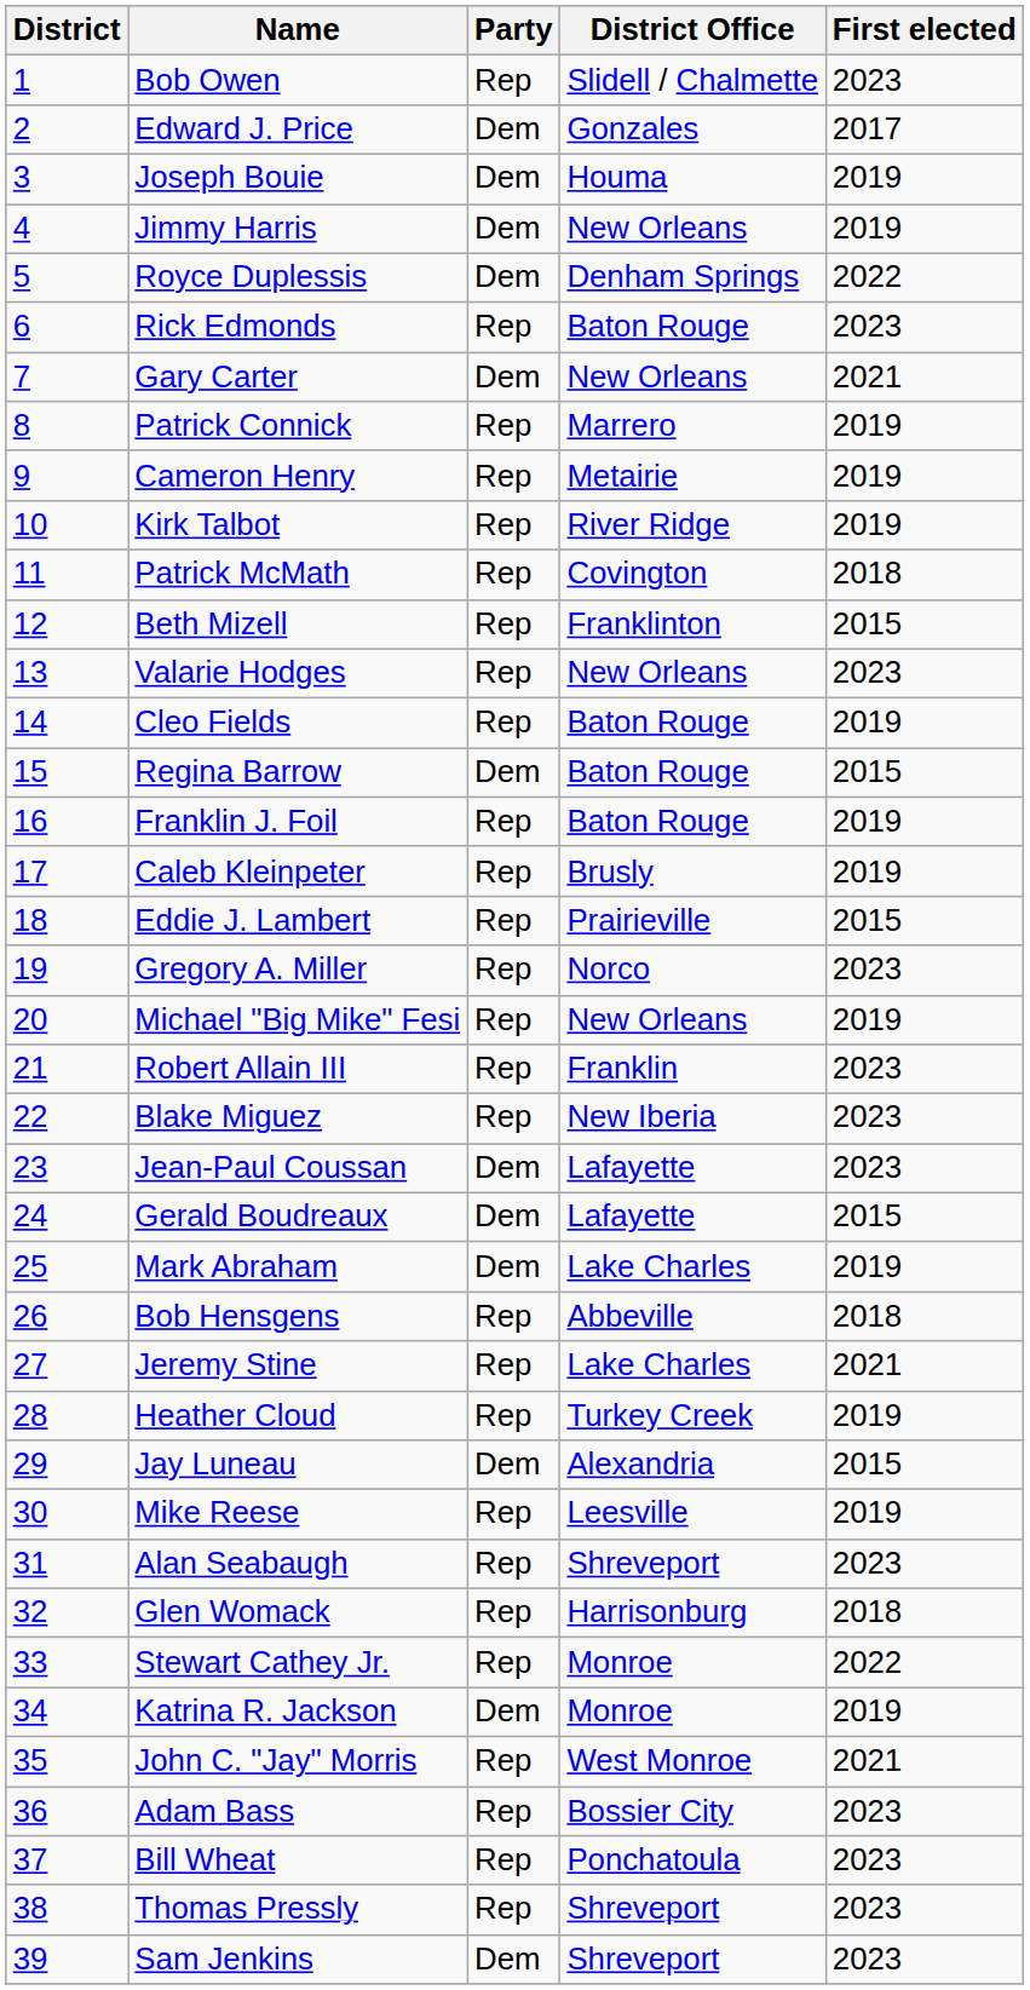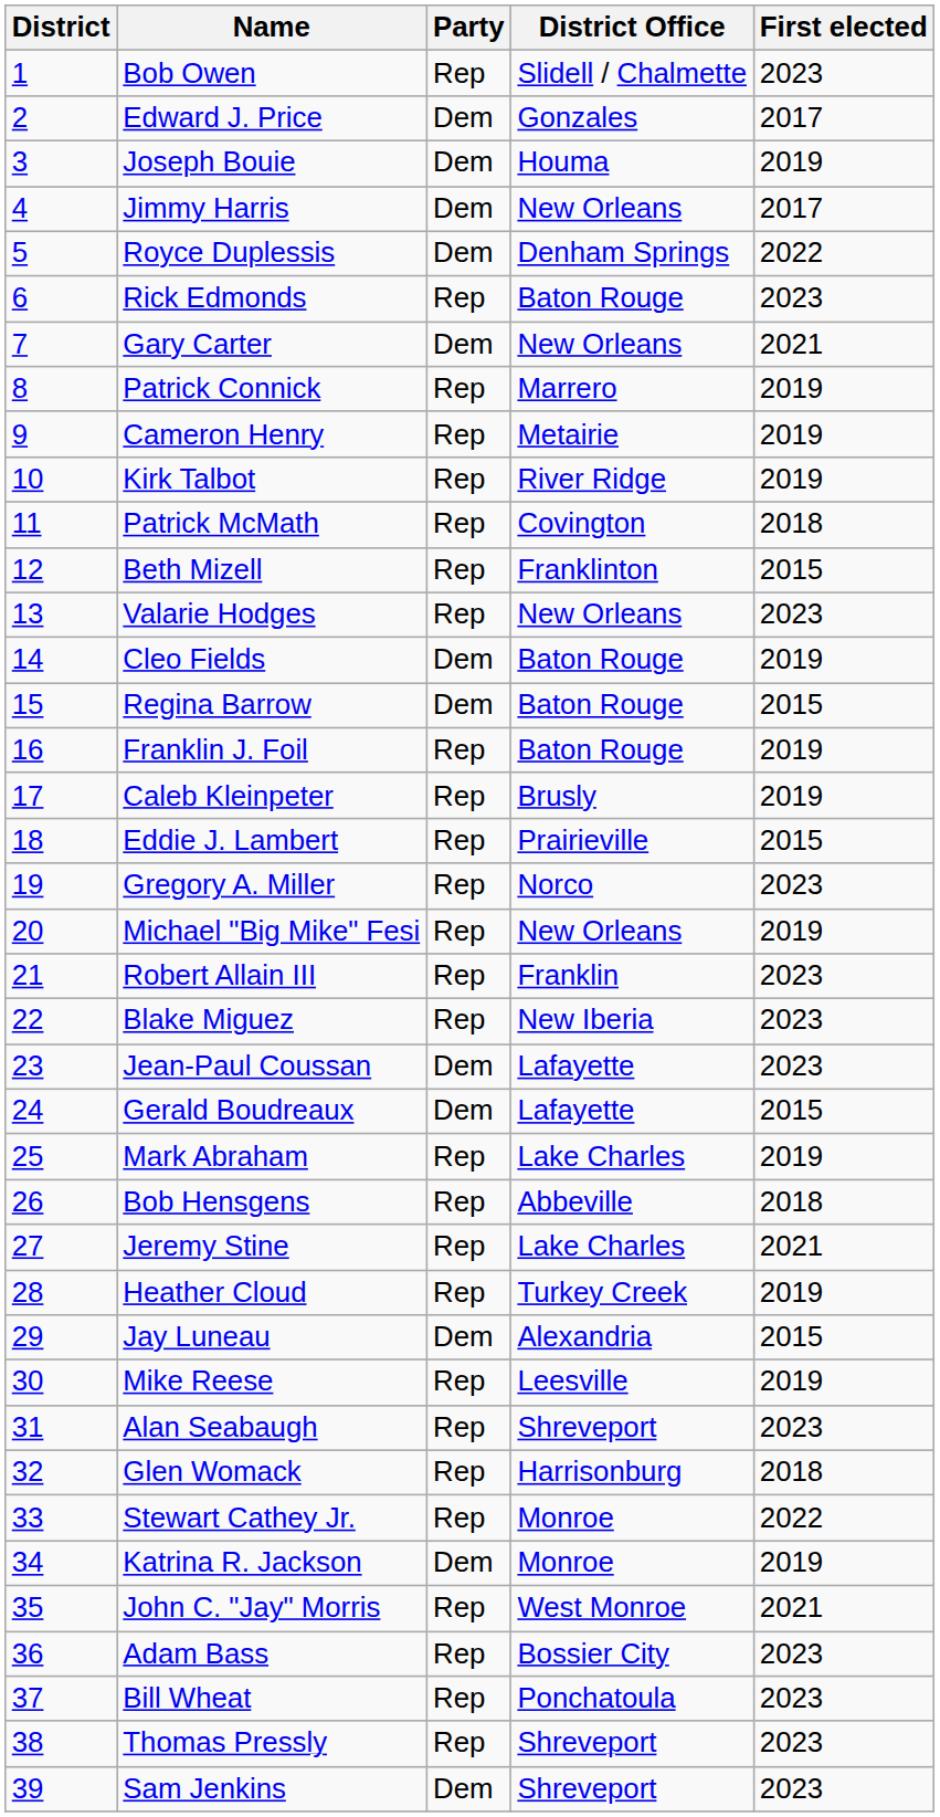Jimmy Harris | First elected: 2019 -> 2017
Cleo Fields | Party: Rep -> Dem
Mark Abraham | Party: Dem -> Rep
